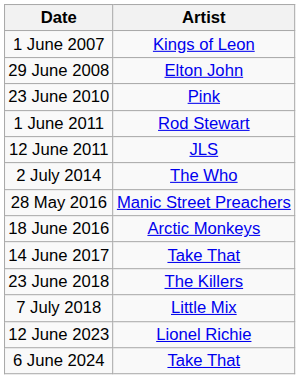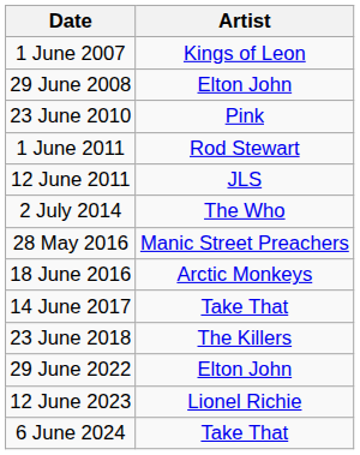- row: 7 July 2018 | Little Mix
+ row: 29 June 2022 | Elton John
